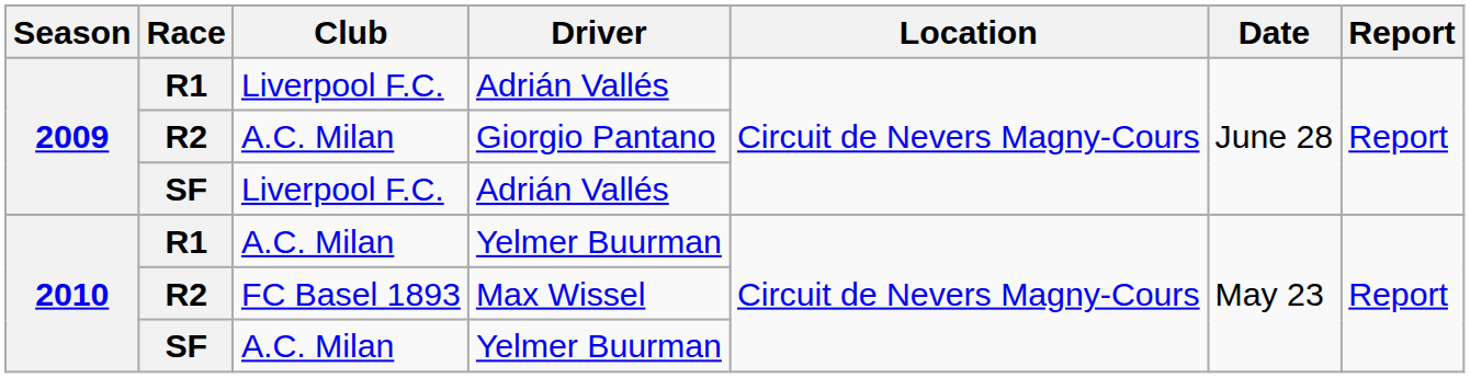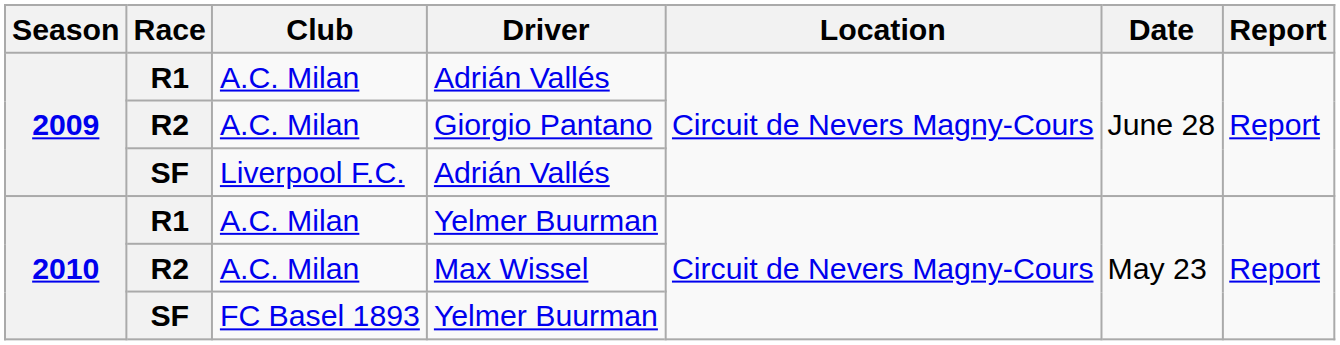R1 / Adrián Vallés | Club: Liverpool F.C. -> A.C. Milan
Max Wissel | Club: FC Basel 1893 -> A.C. Milan
SF / Yelmer Buurman | Club: A.C. Milan -> FC Basel 1893
